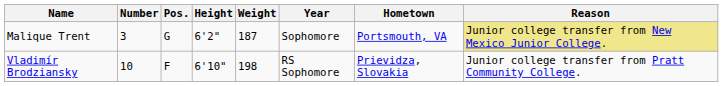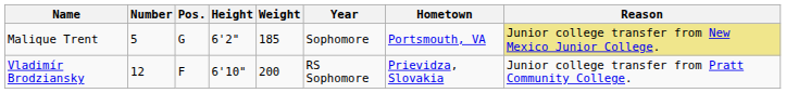Malique Trent | Number: 3 -> 5
Malique Trent | Weight: 187 -> 185
Vladimír Brodziansky | Number: 10 -> 12
Vladimír Brodziansky | Weight: 198 -> 200
